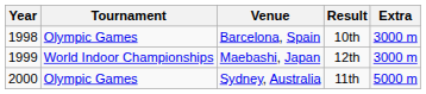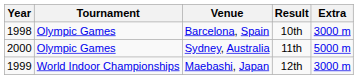rows swapped: Maebashi, Japan <-> Sydney, Australia
